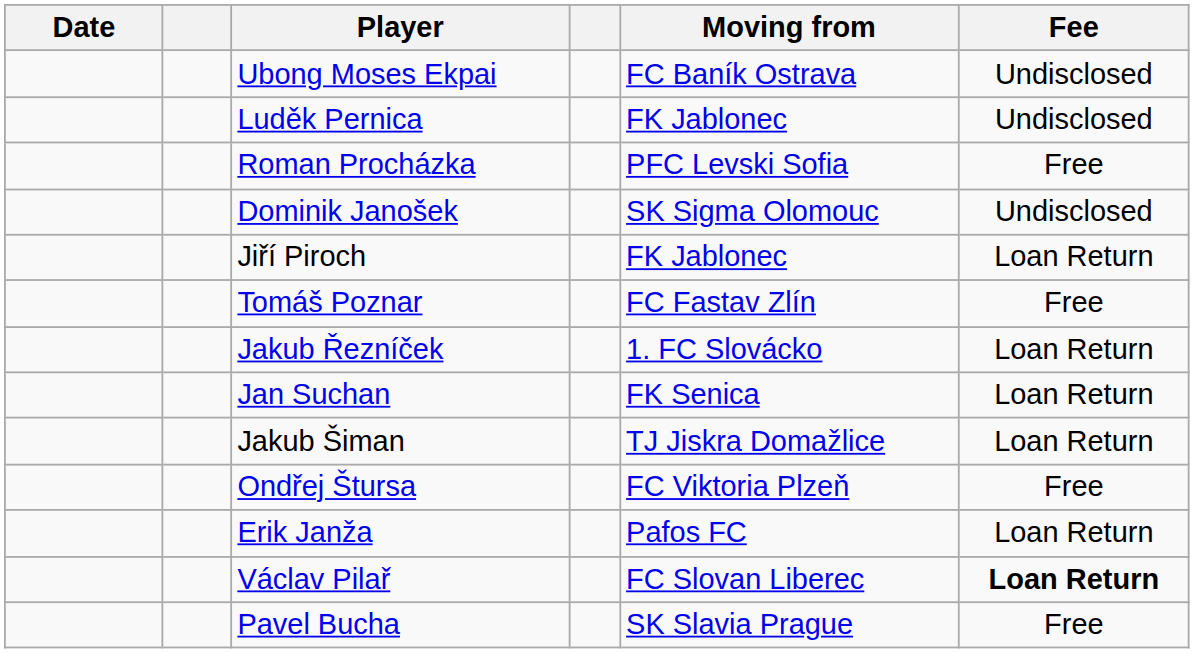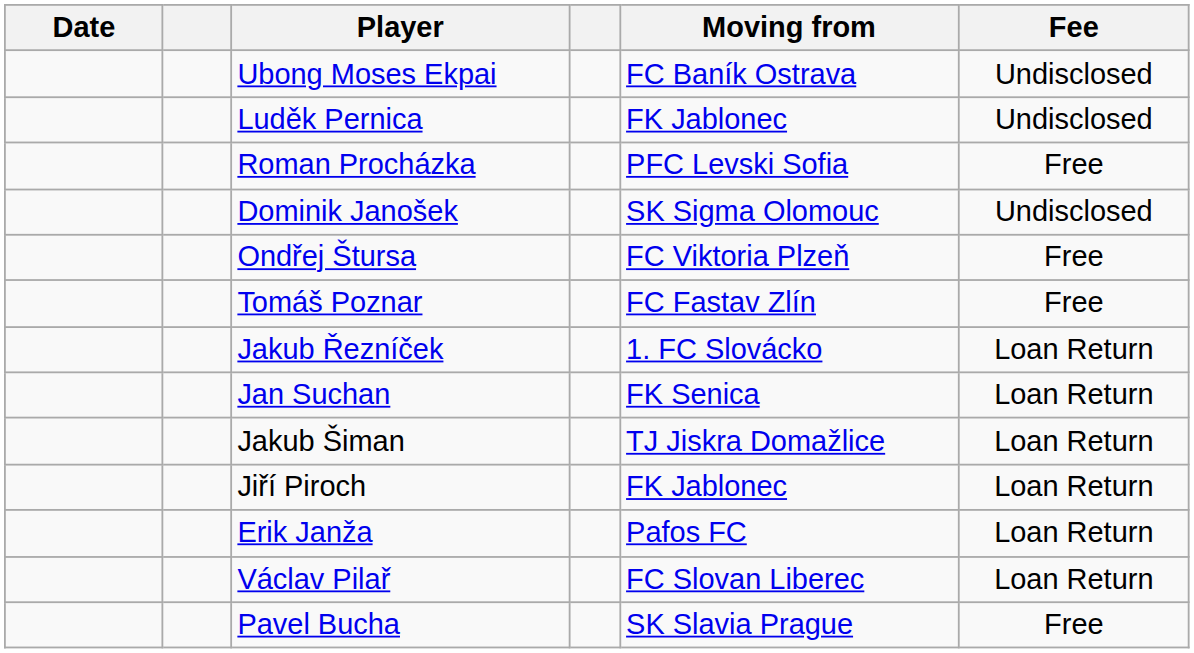rows swapped: Ondřej Štursa <-> Jiří Piroch
Václav Pilař | Fee: bold -> normal
